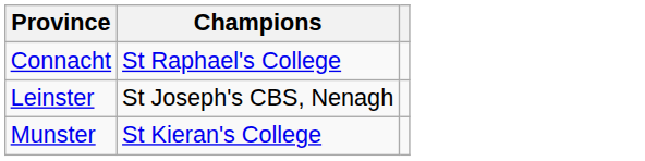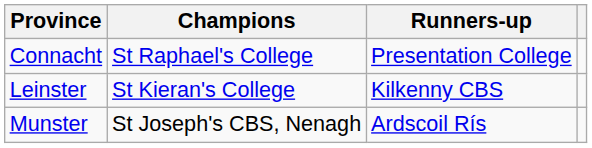+ column: Runners-up | Presentation College | Kilkenny CBS | Ardscoil Rís
Leinster | Champions: St Joseph's CBS, Nenagh -> St Kieran's College
Munster | Champions: St Kieran's College -> St Joseph's CBS, Nenagh
